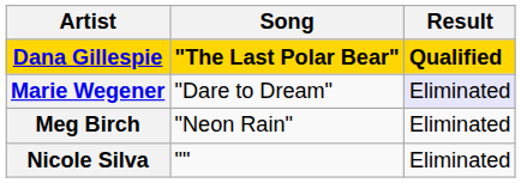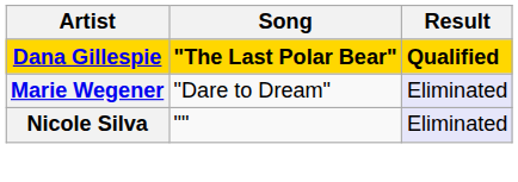- row: Meg Birch | "Neon Rain" | Eliminated
Nicole Silva | Result: no background -> lavender background
